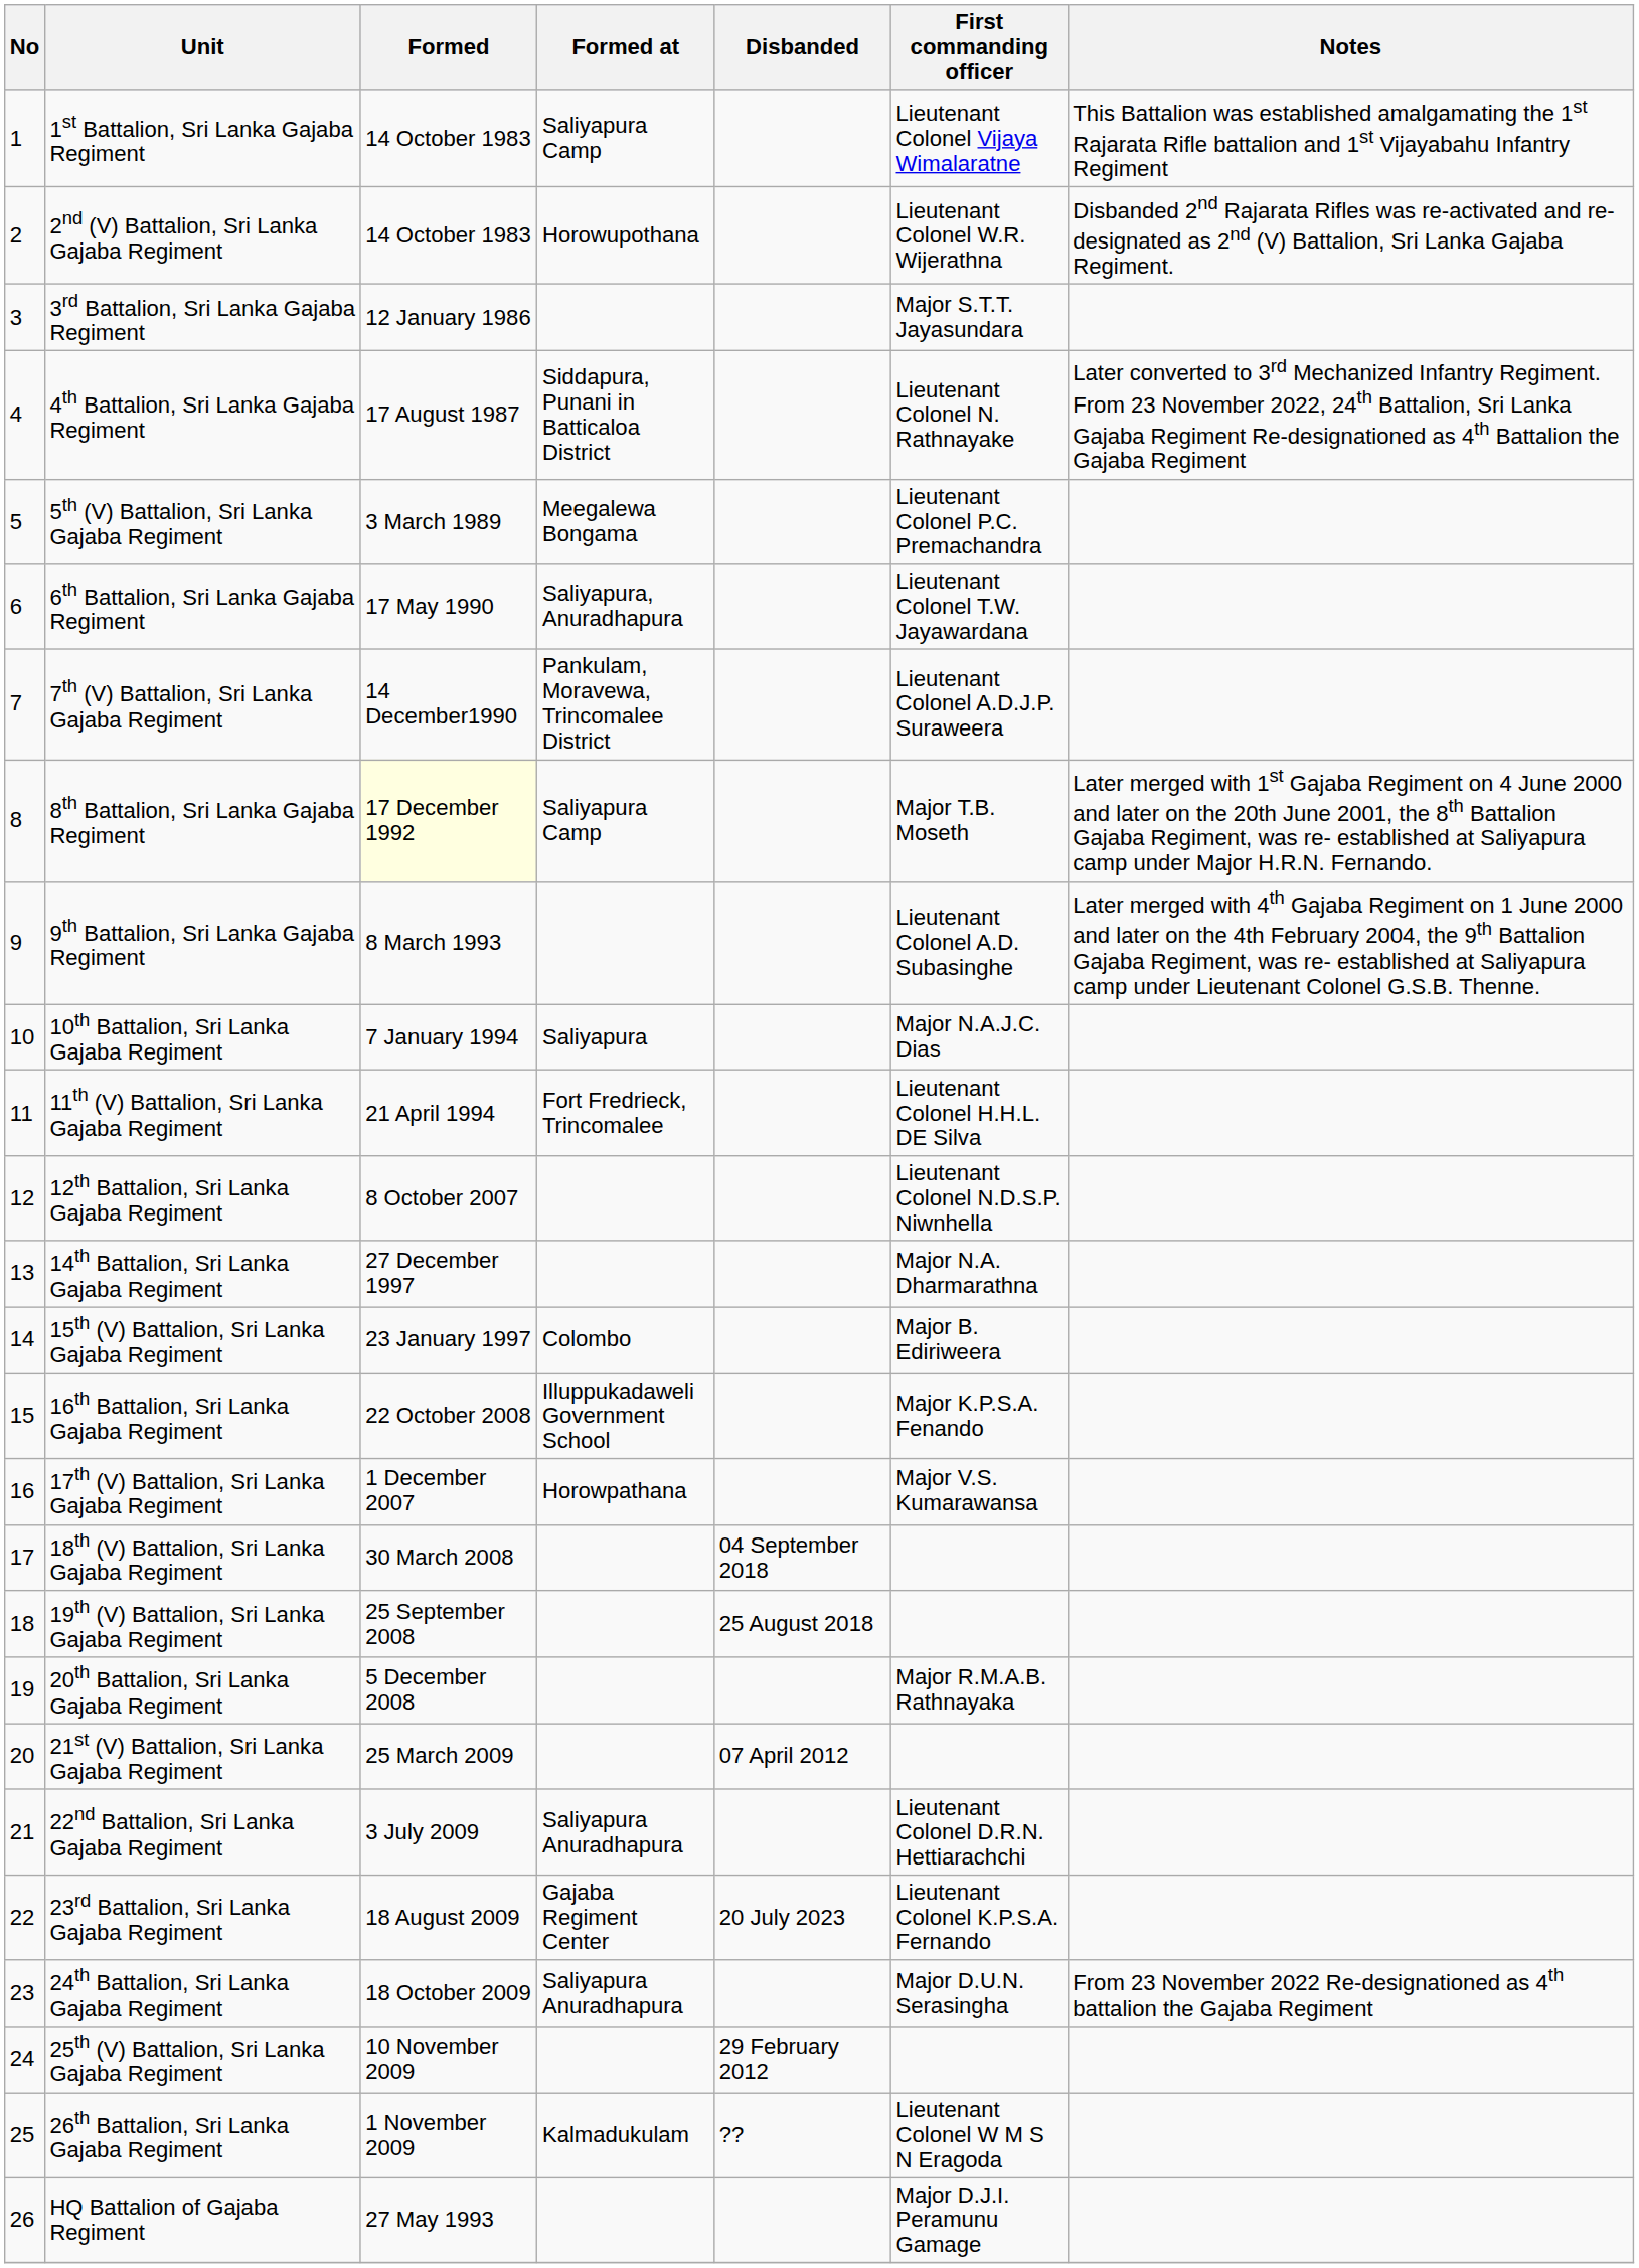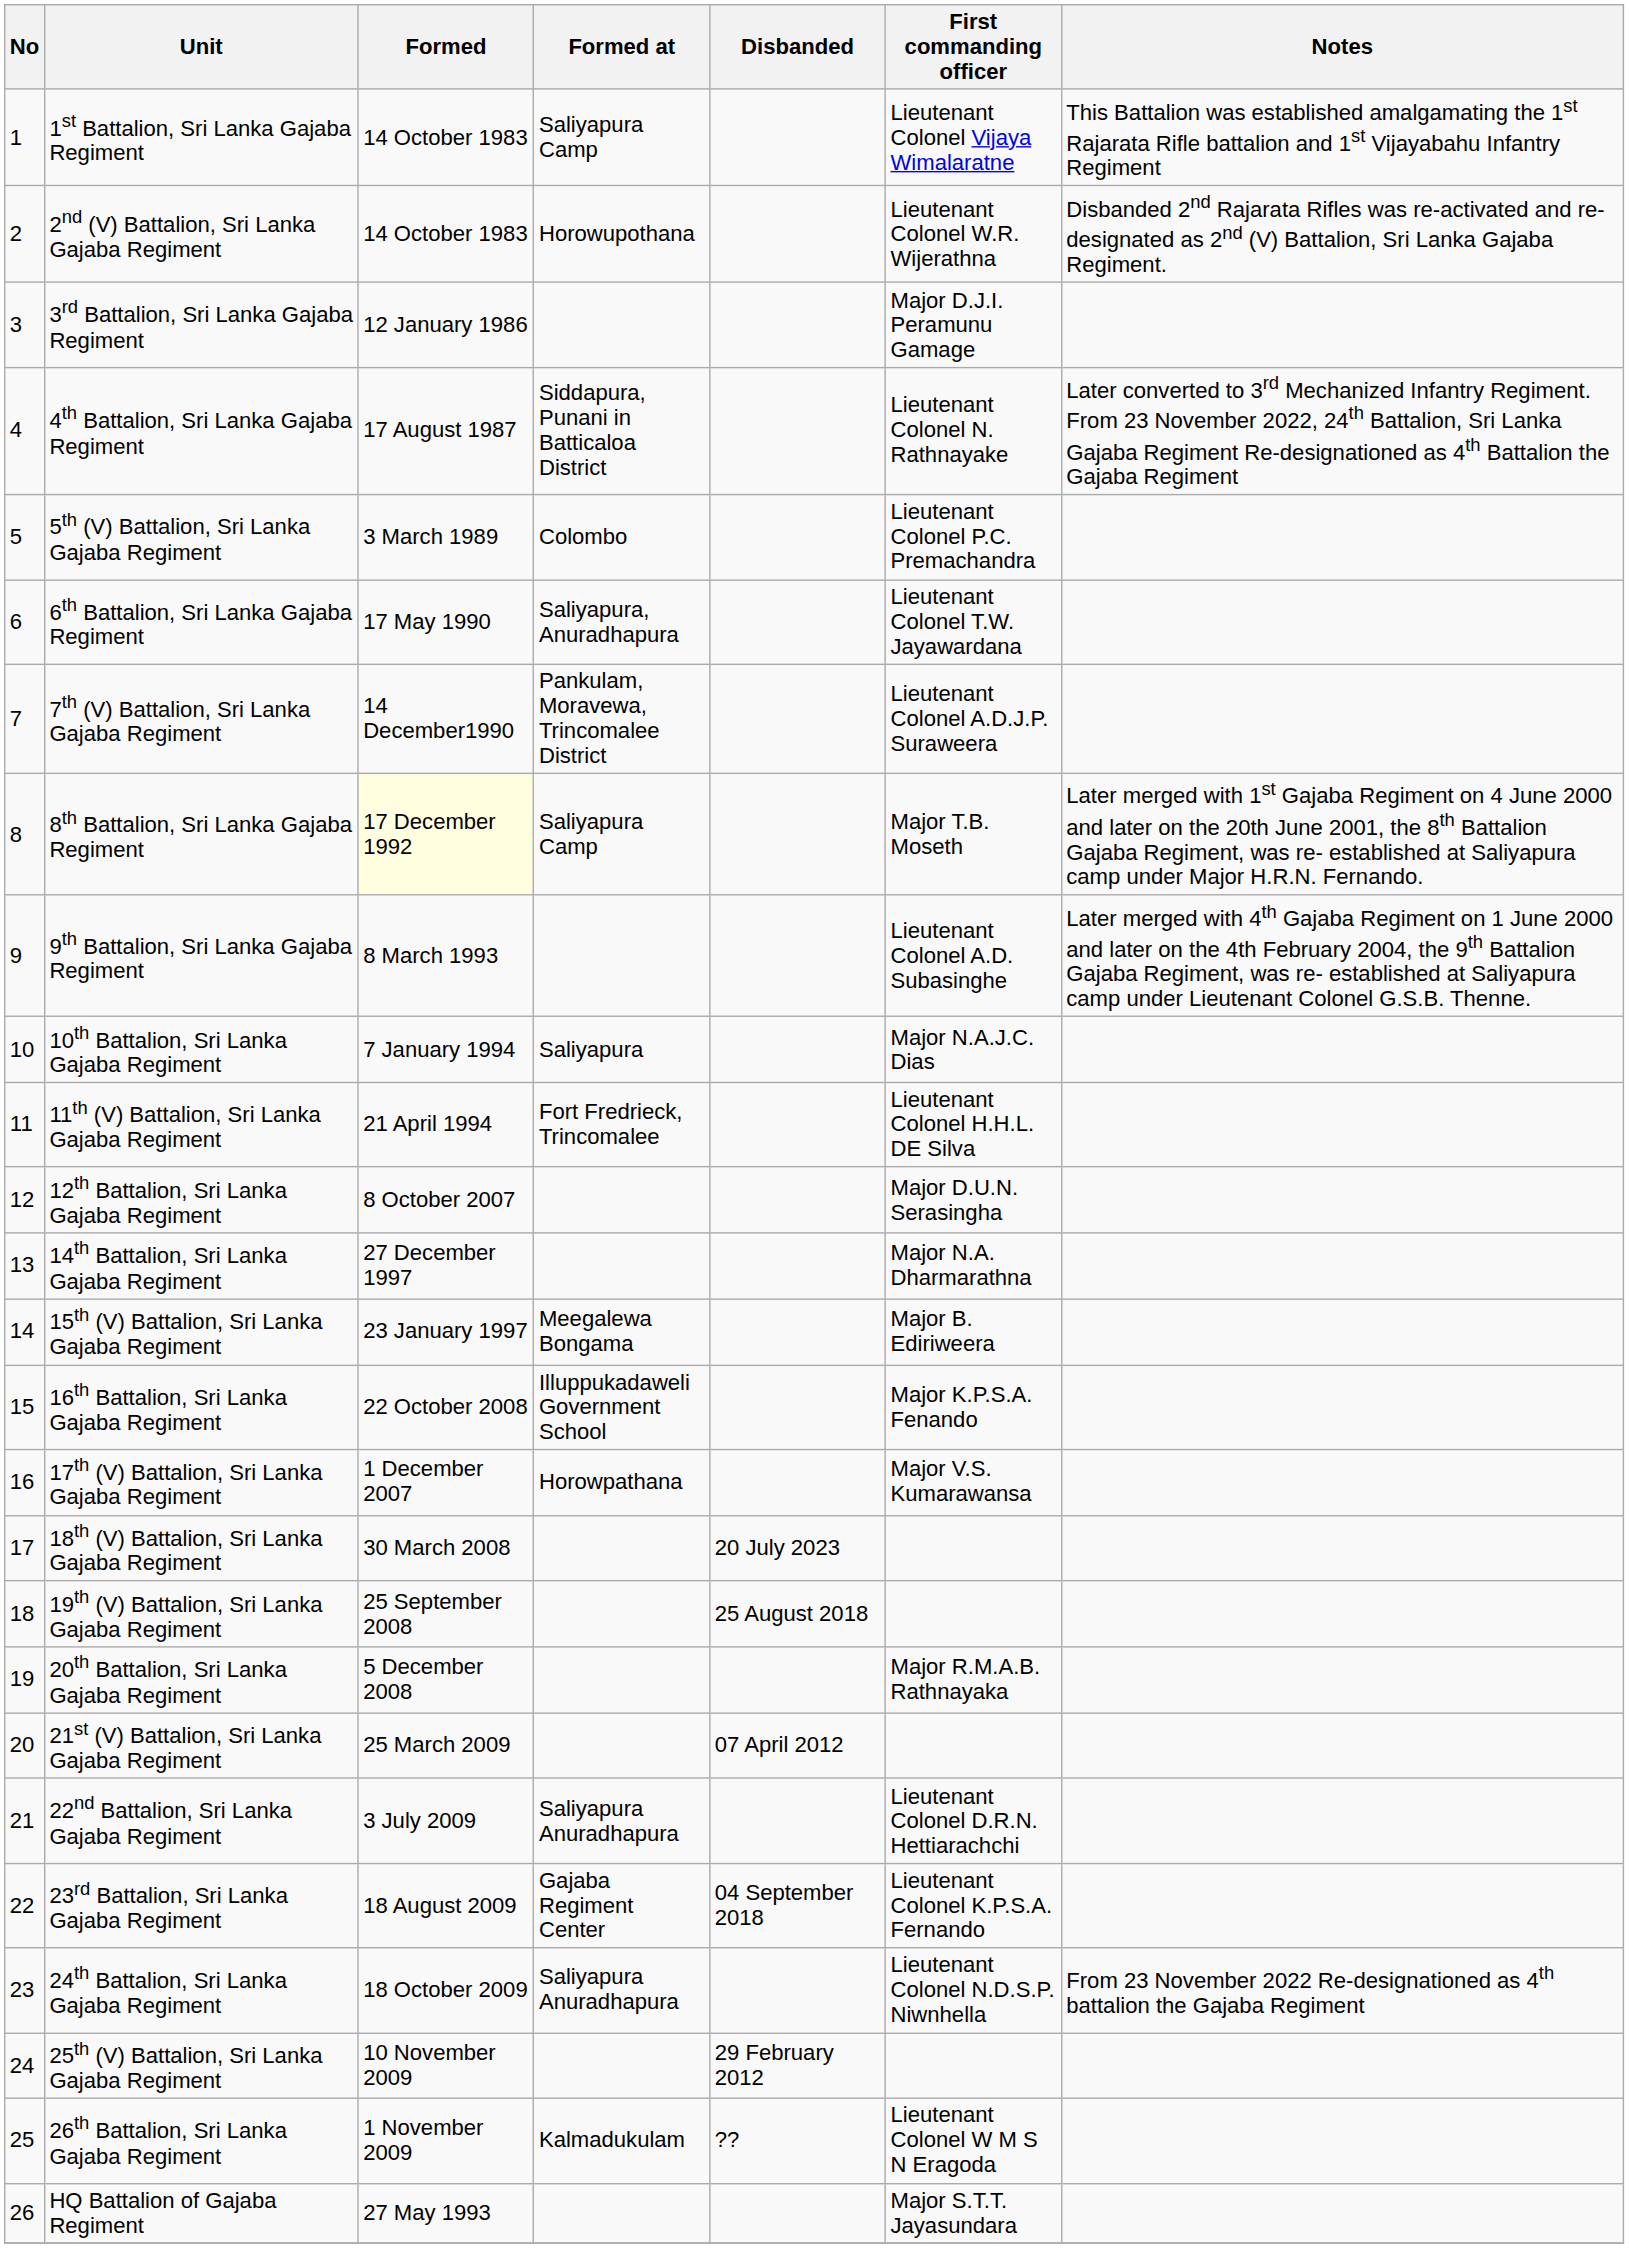3rd Battalion, Sri Lanka Gajaba Regiment | First commanding officer: Major S.T.T. Jayasundara -> Major D.J.I. Peramunu Gamage
5th (V) Battalion, Sri Lanka Gajaba Regiment | Formed at: Meegalewa Bongama -> Colombo
12th Battalion, Sri Lanka Gajaba Regiment | First commanding officer: Lieutenant Colonel N.D.S.P. Niwnhella -> Major D.U.N. Serasingha
15th (V) Battalion, Sri Lanka Gajaba Regiment | Formed at: Colombo -> Meegalewa Bongama
18th (V) Battalion, Sri Lanka Gajaba Regiment | Disbanded: 04 September 2018 -> 20 July 2023
23rd Battalion, Sri Lanka Gajaba Regiment | Disbanded: 20 July 2023 -> 04 September 2018
24th Battalion, Sri Lanka Gajaba Regiment | First commanding officer: Major D.U.N. Serasingha -> Lieutenant Colonel N.D.S.P. Niwnhella
HQ Battalion of Gajaba Regiment | First commanding officer: Major D.J.I. Peramunu Gamage -> Major S.T.T. Jayasundara
